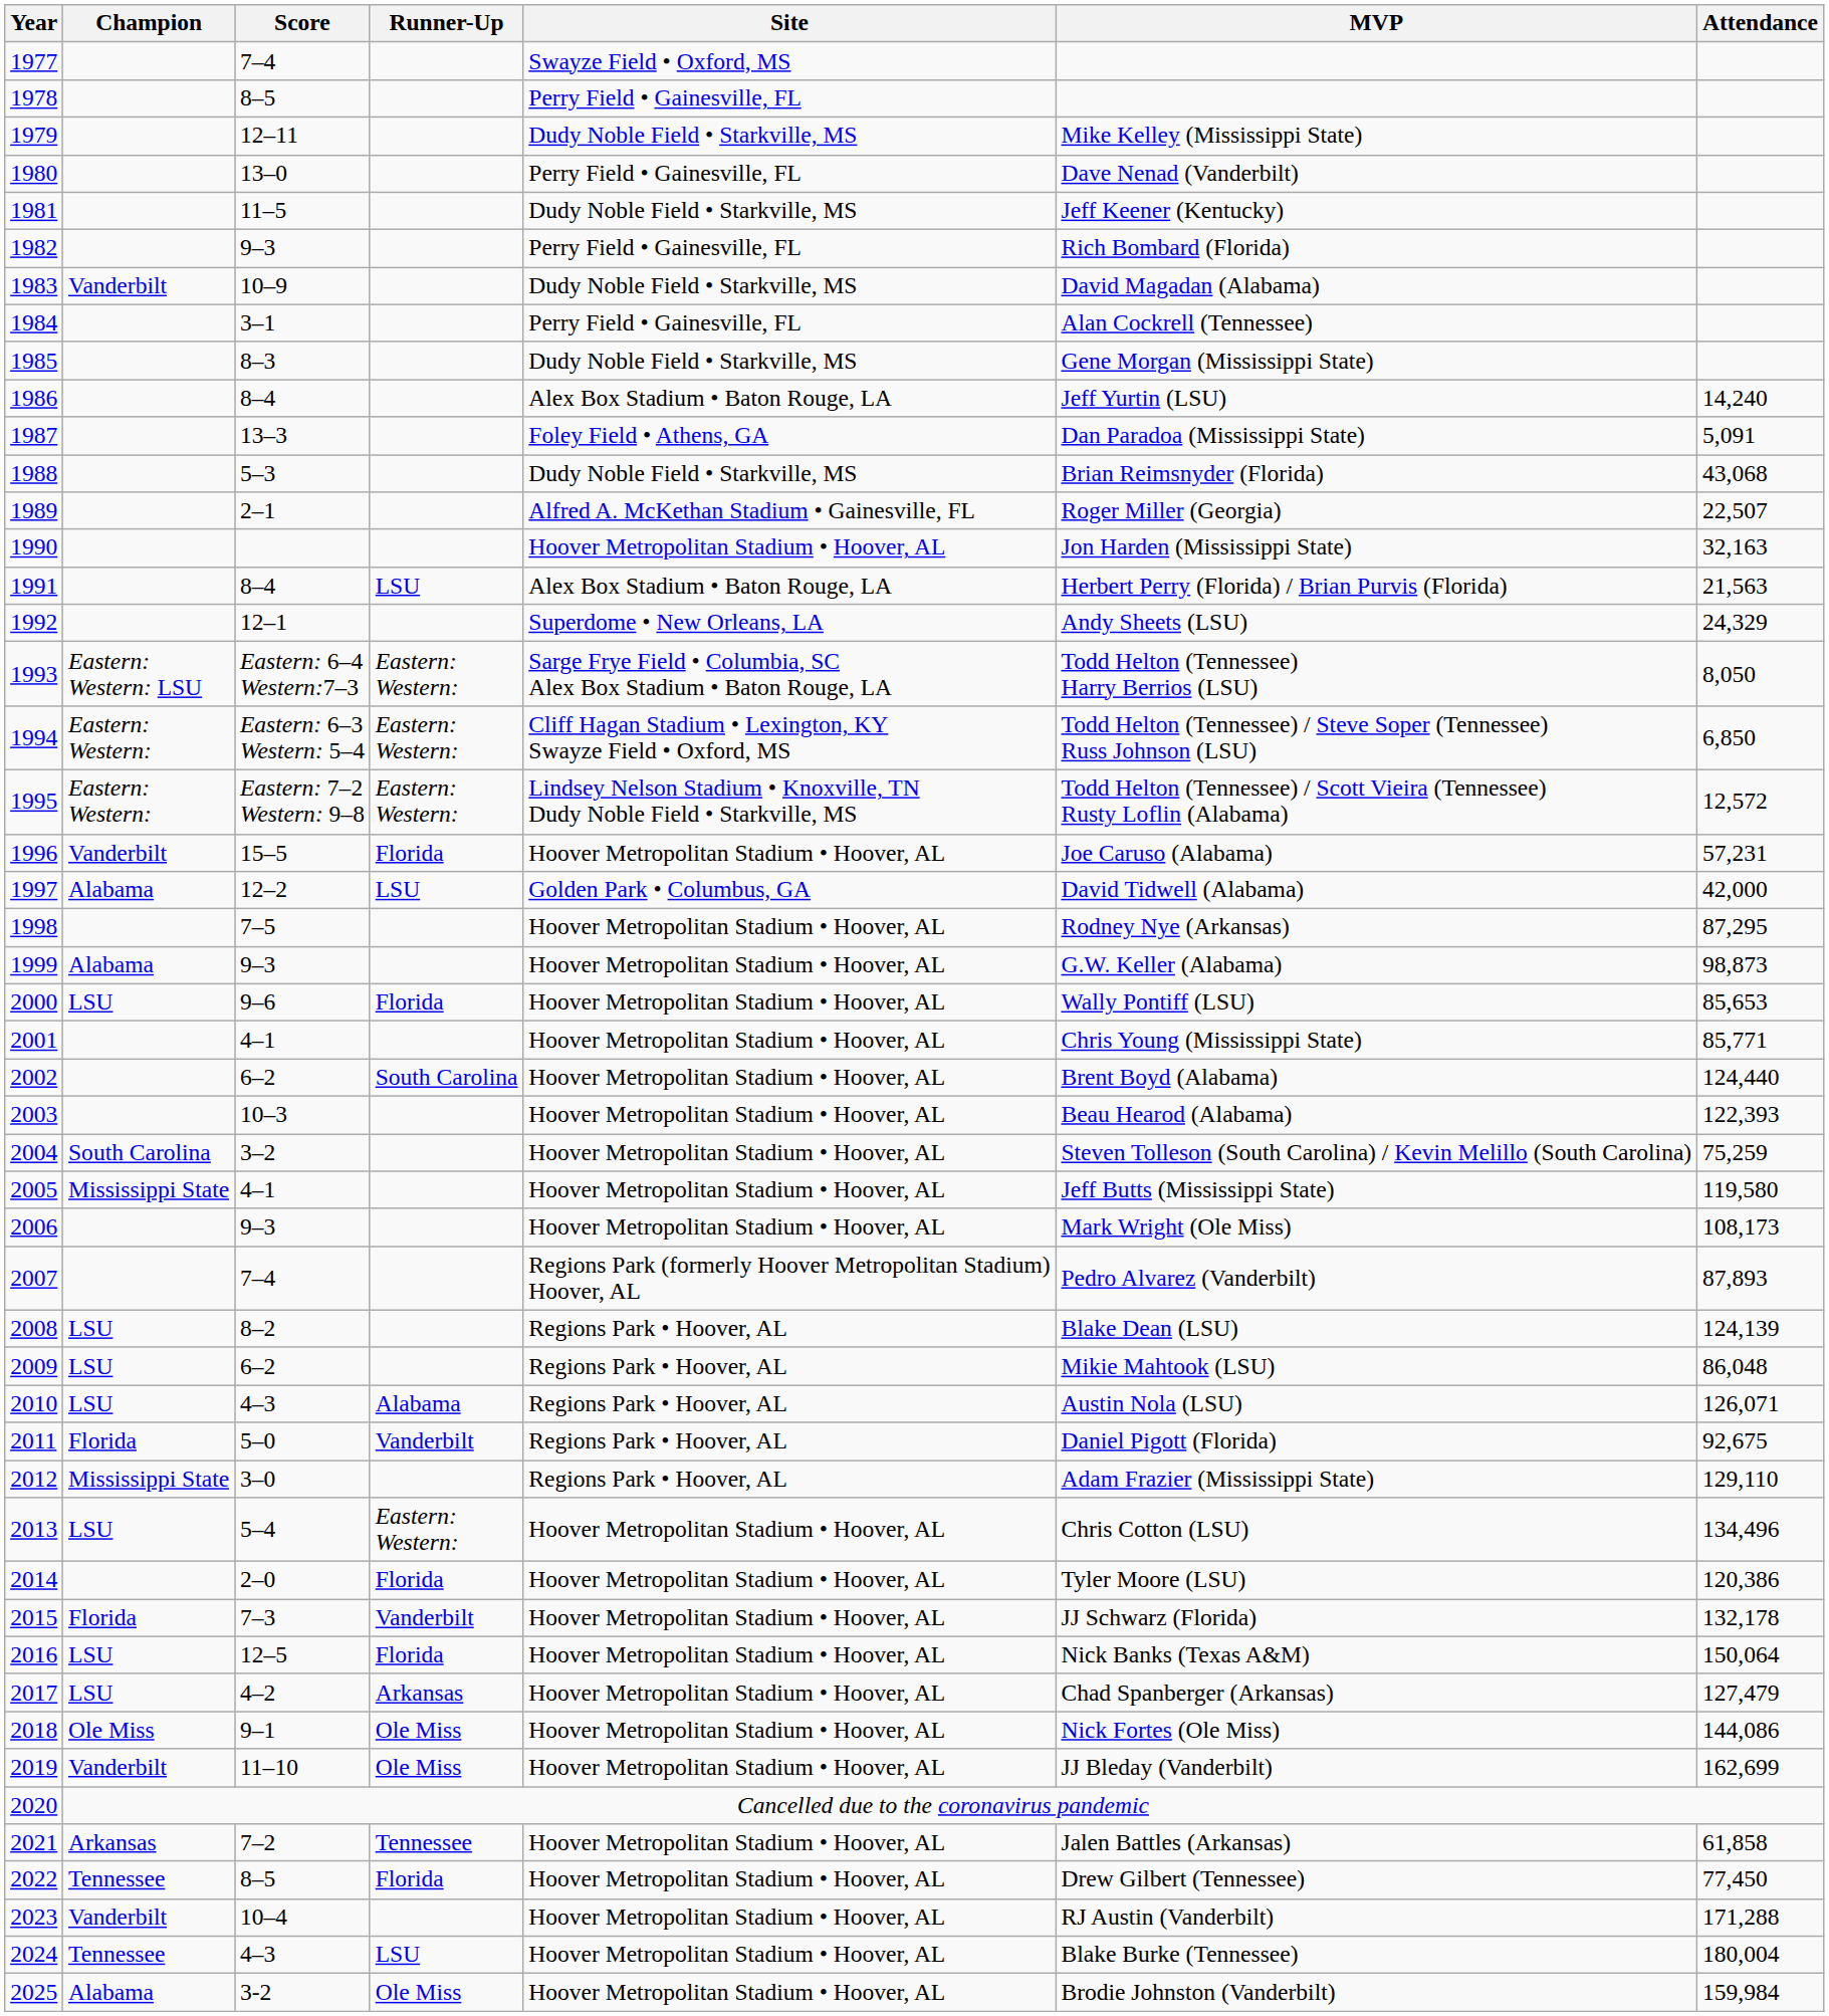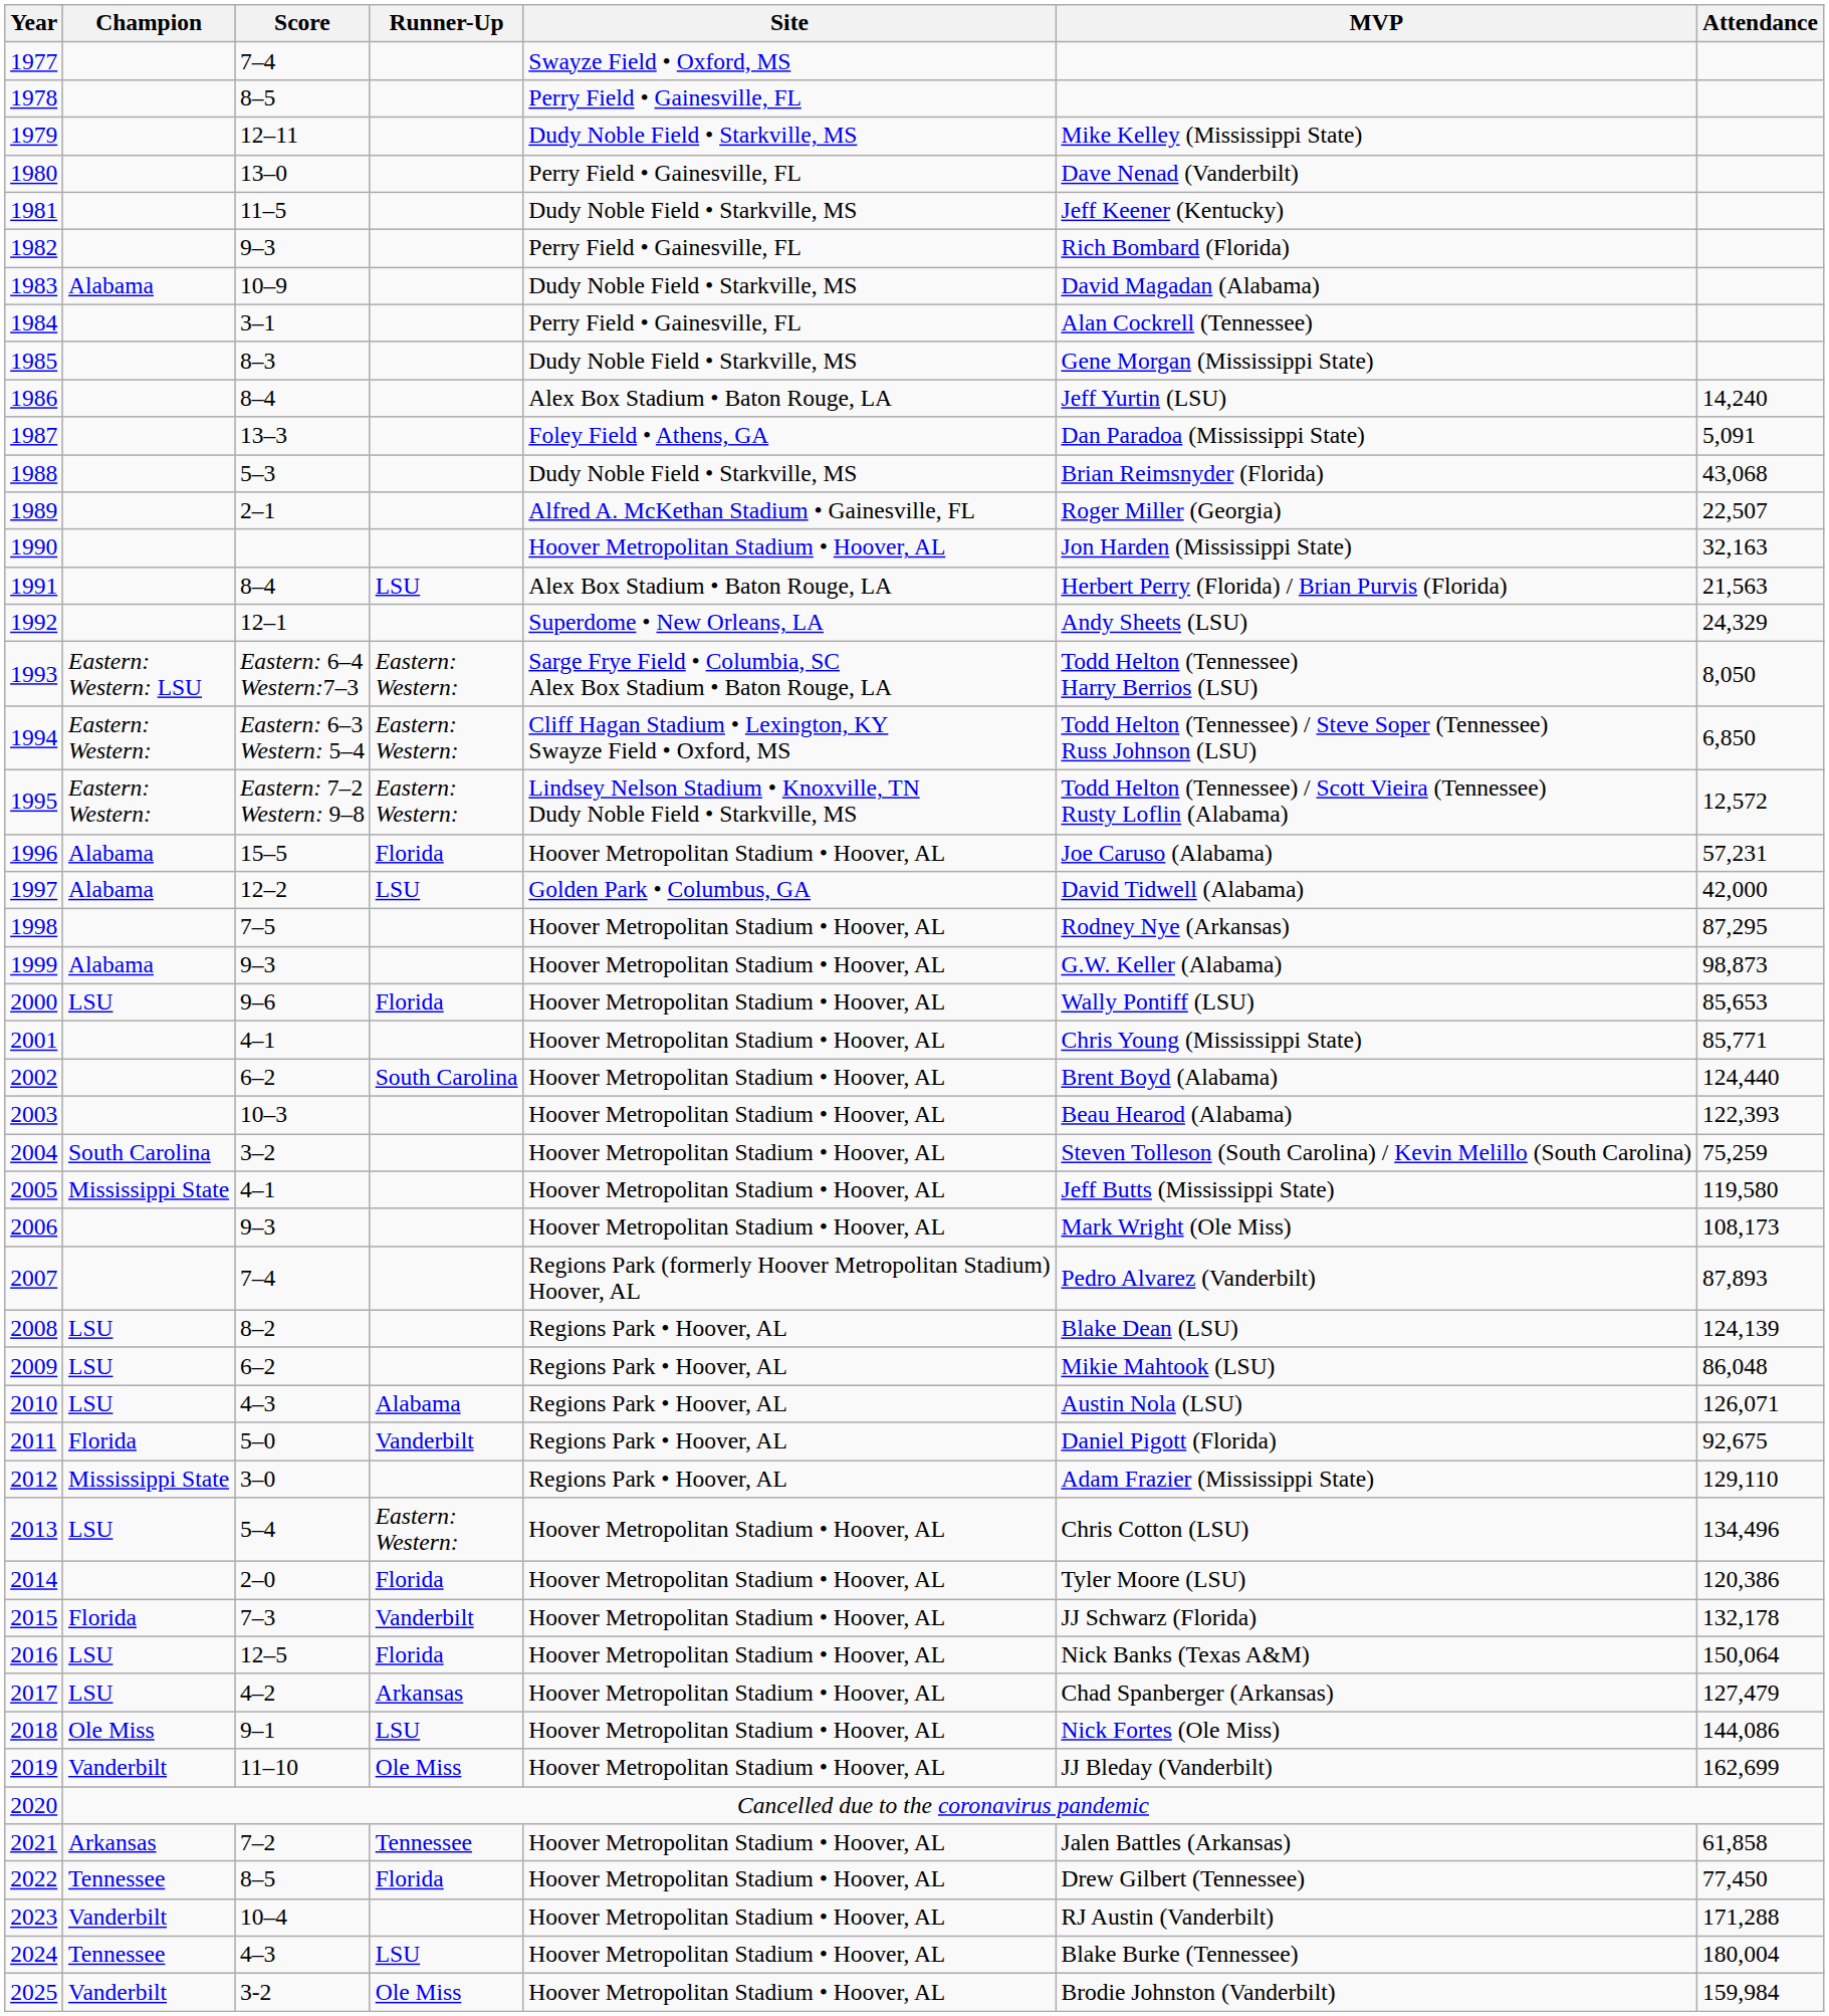1983 | Champion: Vanderbilt -> Alabama
1996 | Champion: Vanderbilt -> Alabama
2018 | Runner-Up: Ole Miss -> LSU
2025 | Champion: Alabama -> Vanderbilt
